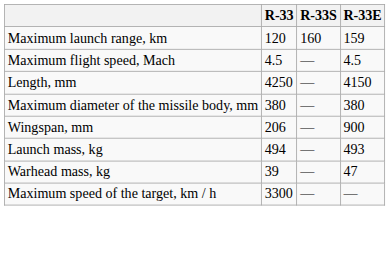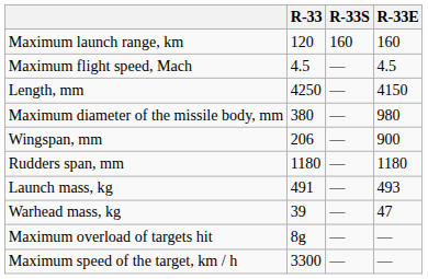Maximum launch range, km | R-33E: 159 -> 160
Maximum diameter of the missile body, mm | R-33E: 380 -> 980
+ row: Rudders span, mm | 1180 | — | 1180
Launch mass, kg | R-33: 494 -> 491
+ row: Maximum overload of targets hit | 8g | — | —
